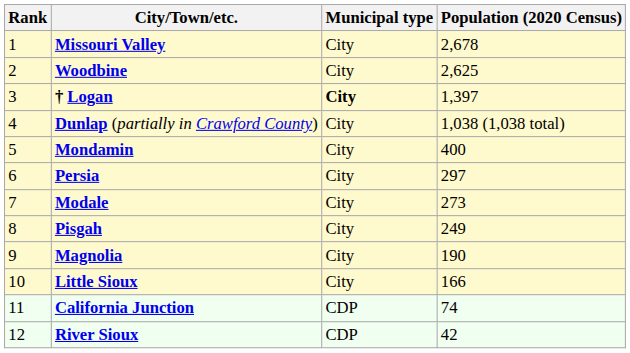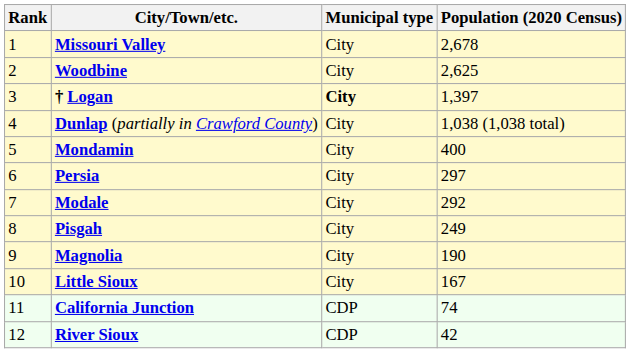Modale | Population (2020 Census): 273 -> 292
Little Sioux | Population (2020 Census): 166 -> 167
